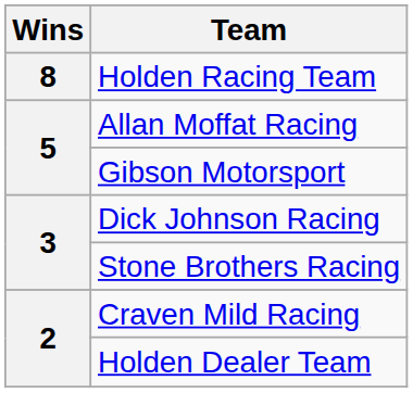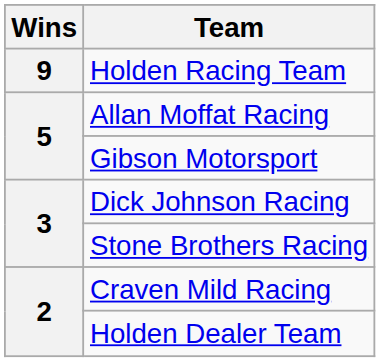Holden Racing Team | Wins: 8 -> 9
